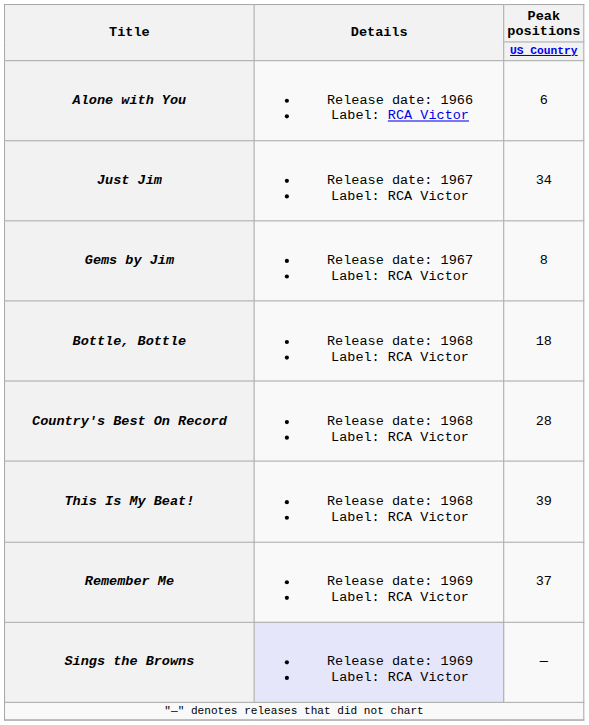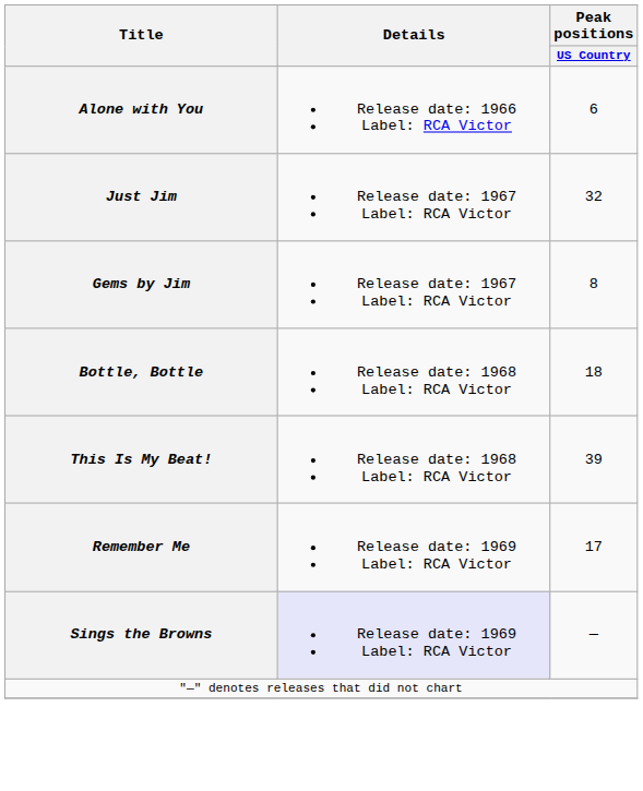Just Jim | Peak positions / US Country: 34 -> 32
- row: Country's Best On Record | Release date: 1968 Label: RCA Victor | 28
Remember Me | Peak positions / US Country: 37 -> 17
